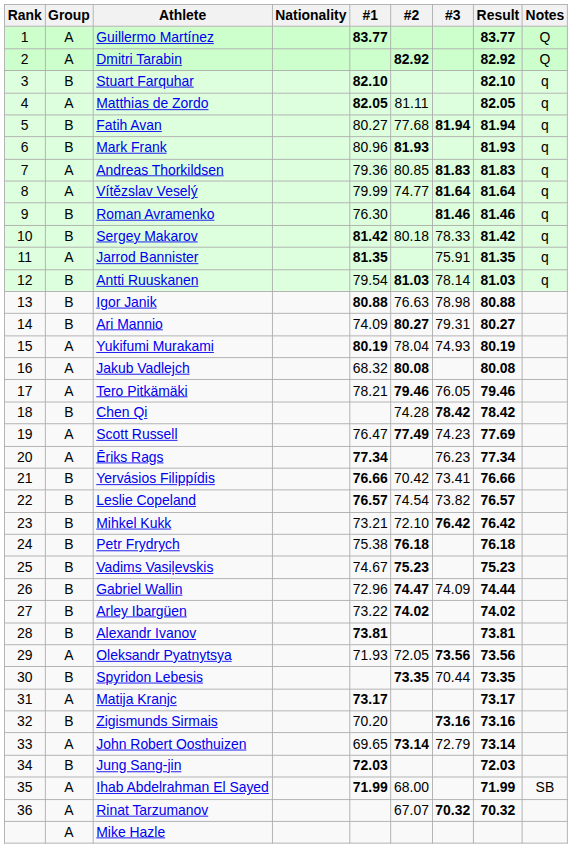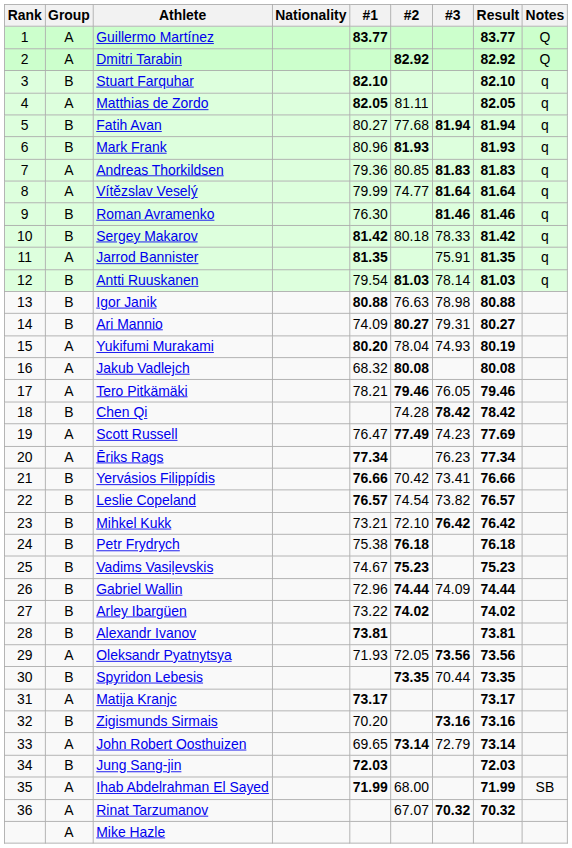Yukifumi Murakami | #1: 80.19 -> 80.20
Gabriel Wallin | #2: 74.47 -> 74.44
